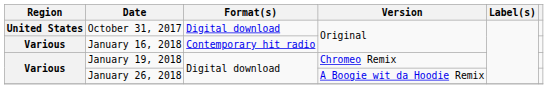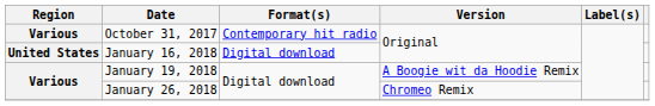October 31, 2017 | Region: United States -> Various
October 31, 2017 | Format(s): Digital download -> Contemporary hit radio
January 16, 2018 | Region: Various -> United States
January 16, 2018 | Format(s): Contemporary hit radio -> Digital download
January 19, 2018 | Version: Chromeo Remix -> A Boogie wit da Hoodie Remix
January 26, 2018 | Version: A Boogie wit da Hoodie Remix -> Chromeo Remix
